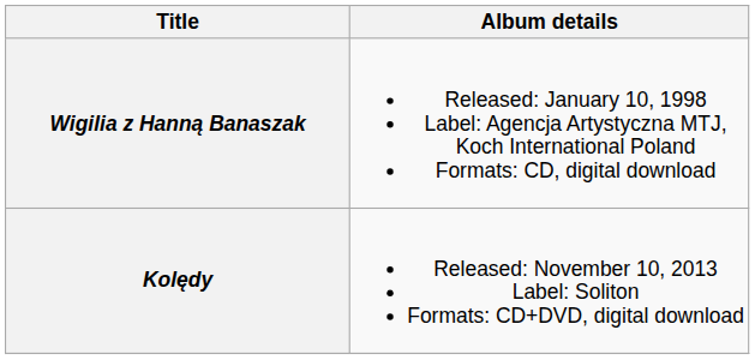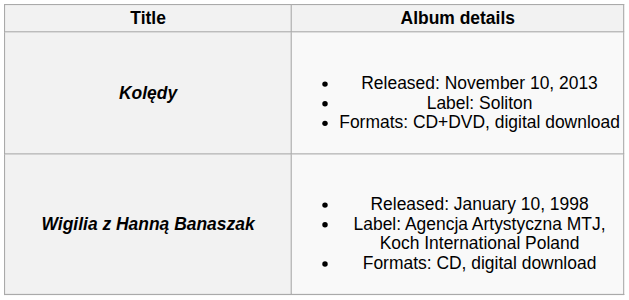rows swapped: Wigilia z Hanną Banaszak <-> Kolędy
